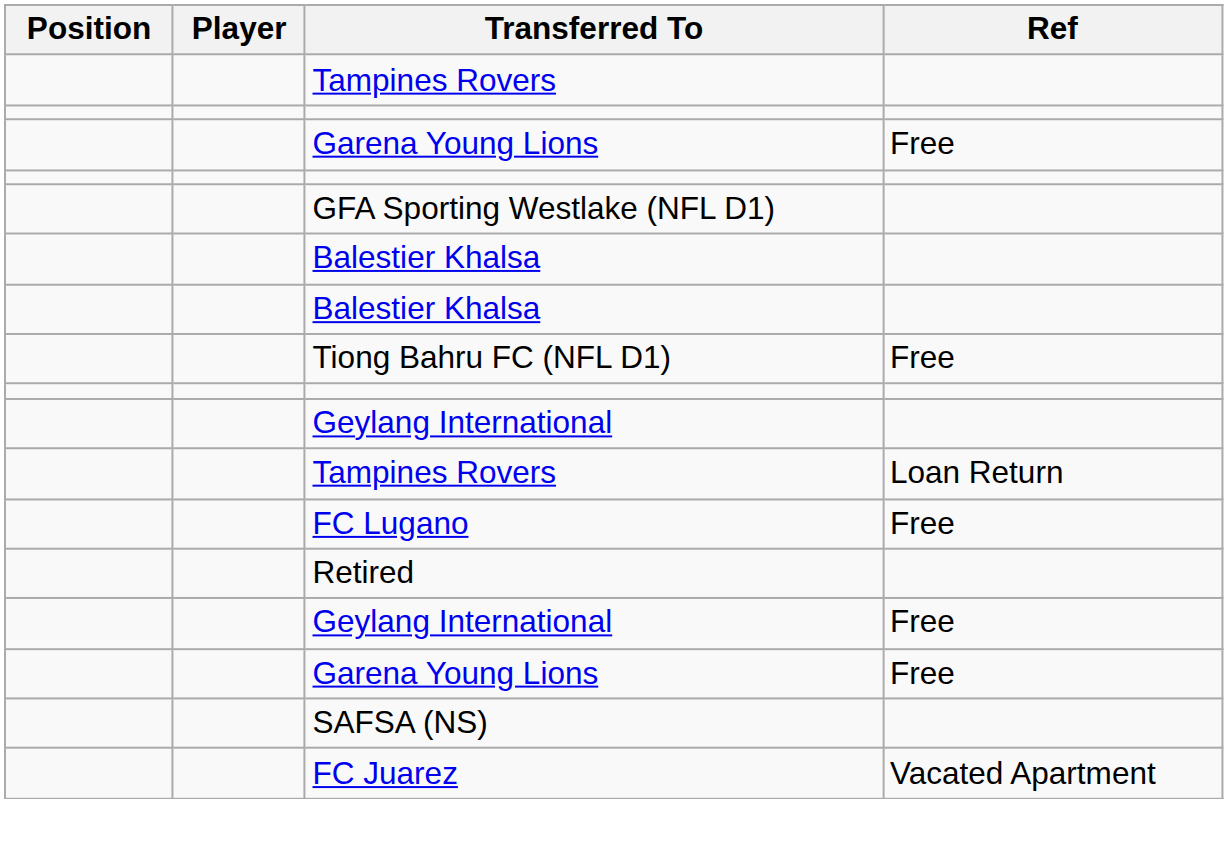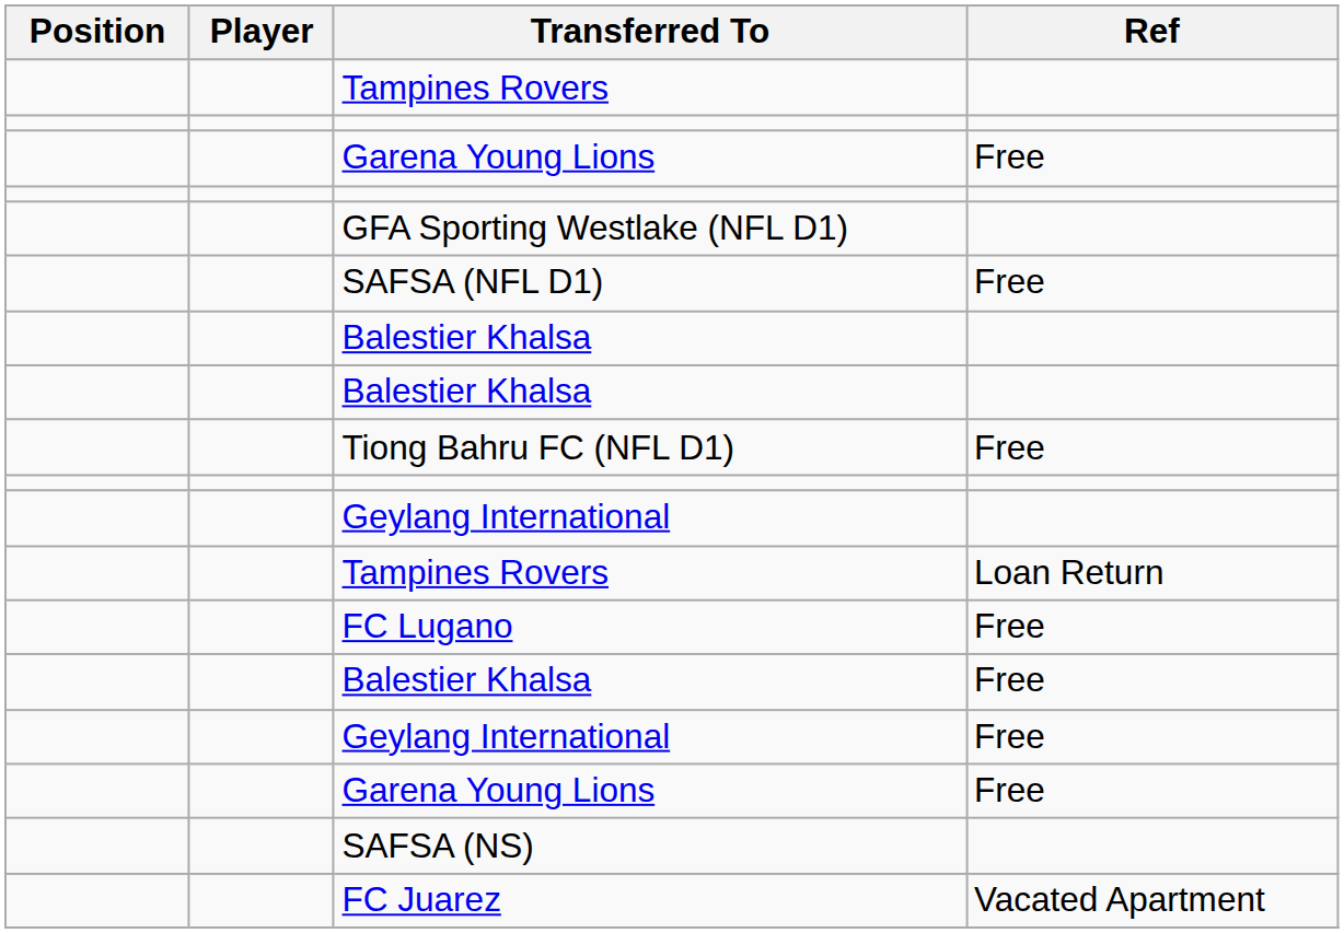+ row: SAFSA (NFL D1) | Free
- row: Retired
+ row: Balestier Khalsa | Free
